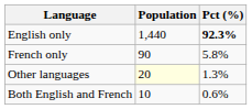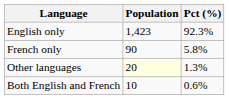English only | Population: 1,440 -> 1,423
English only | Pct (%): bold -> normal
